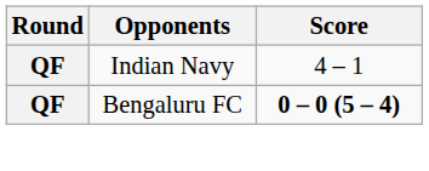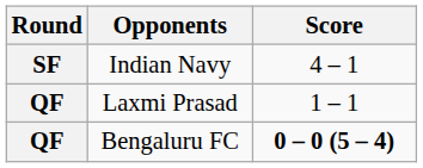Indian Navy | Round: QF -> SF
+ row: QF | Laxmi Prasad | 1 – 1
